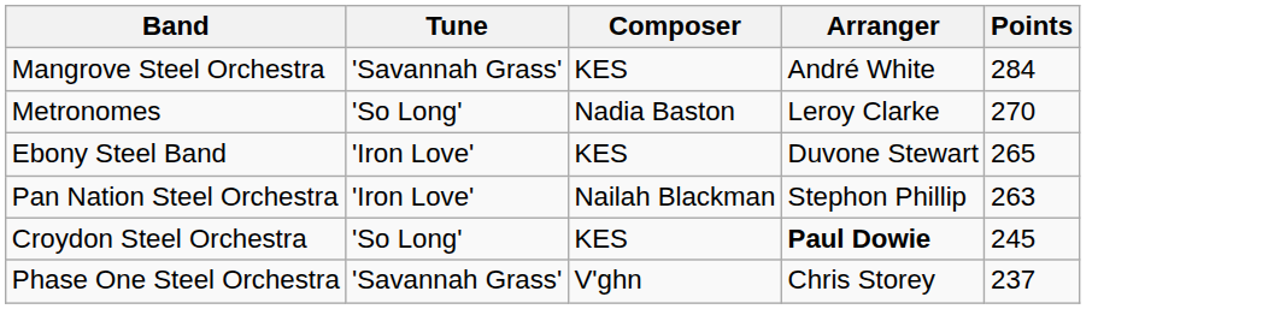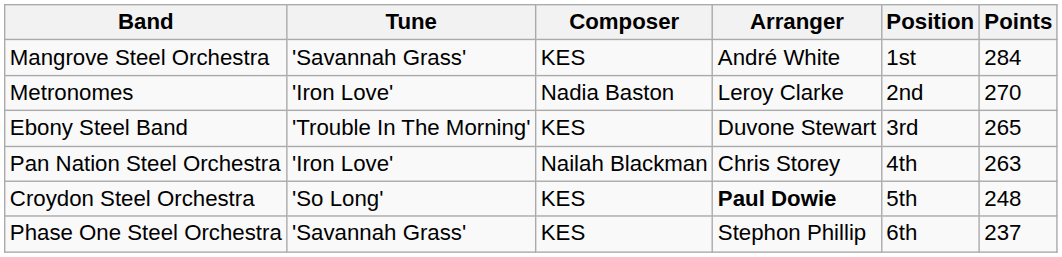+ column: Position | 1st | 2nd | 3rd | 4th | 5th | 6th
Metronomes | Tune: 'So Long' -> 'Iron Love'
Ebony Steel Band | Tune: 'Iron Love' -> 'Trouble In The Morning'
Pan Nation Steel Orchestra | Arranger: Stephon Phillip -> Chris Storey
Croydon Steel Orchestra | Points: 245 -> 248
Phase One Steel Orchestra | Composer: V'ghn -> KES
Phase One Steel Orchestra | Arranger: Chris Storey -> Stephon Phillip
